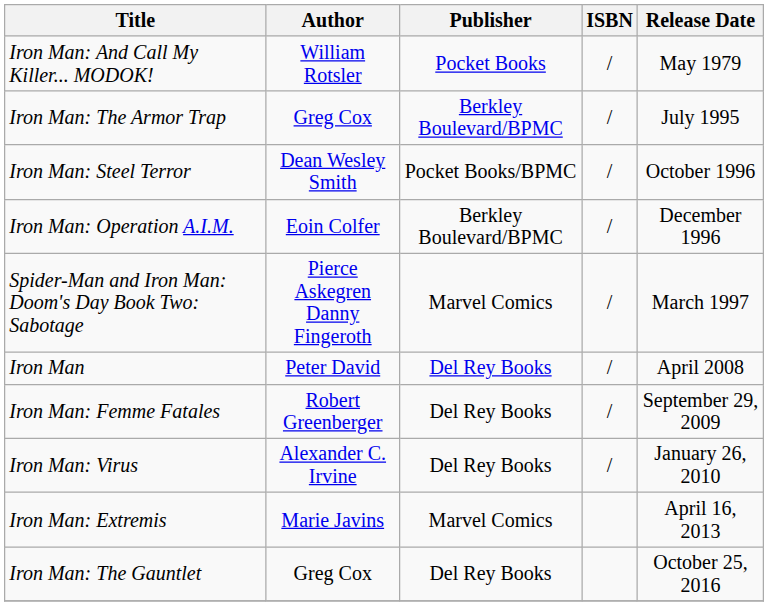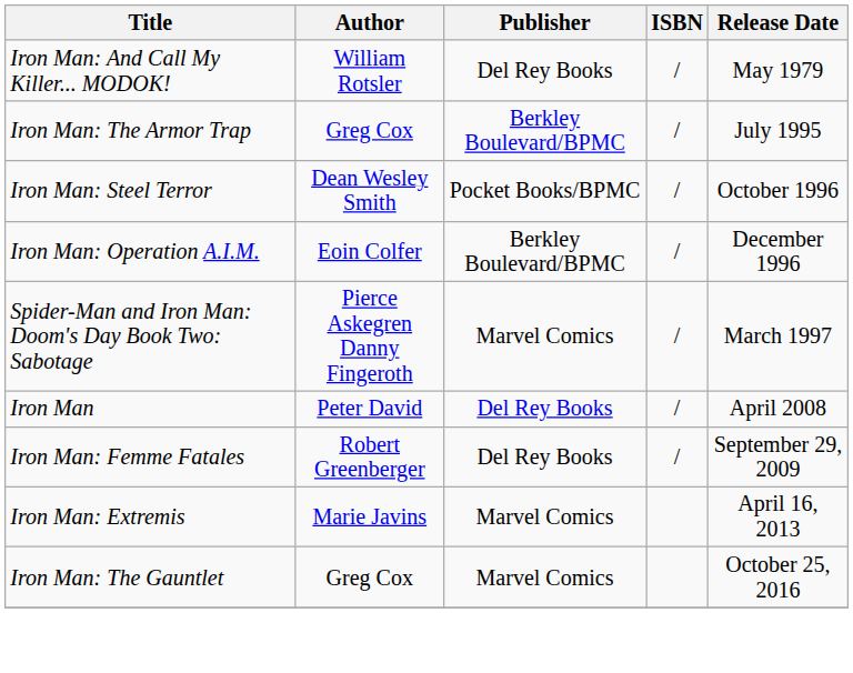Iron Man: And Call My Killer... MODOK! | Publisher: Pocket Books -> Del Rey Books
- row: Iron Man: Virus | Alexander C. Irvine | Del Rey Books | / | January 26, 2010
Iron Man: The Gauntlet | Publisher: Del Rey Books -> Marvel Comics
